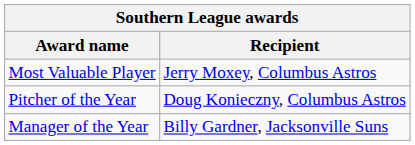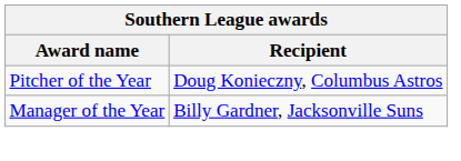- row: Most Valuable Player | Jerry Moxey, Columbus Astros
